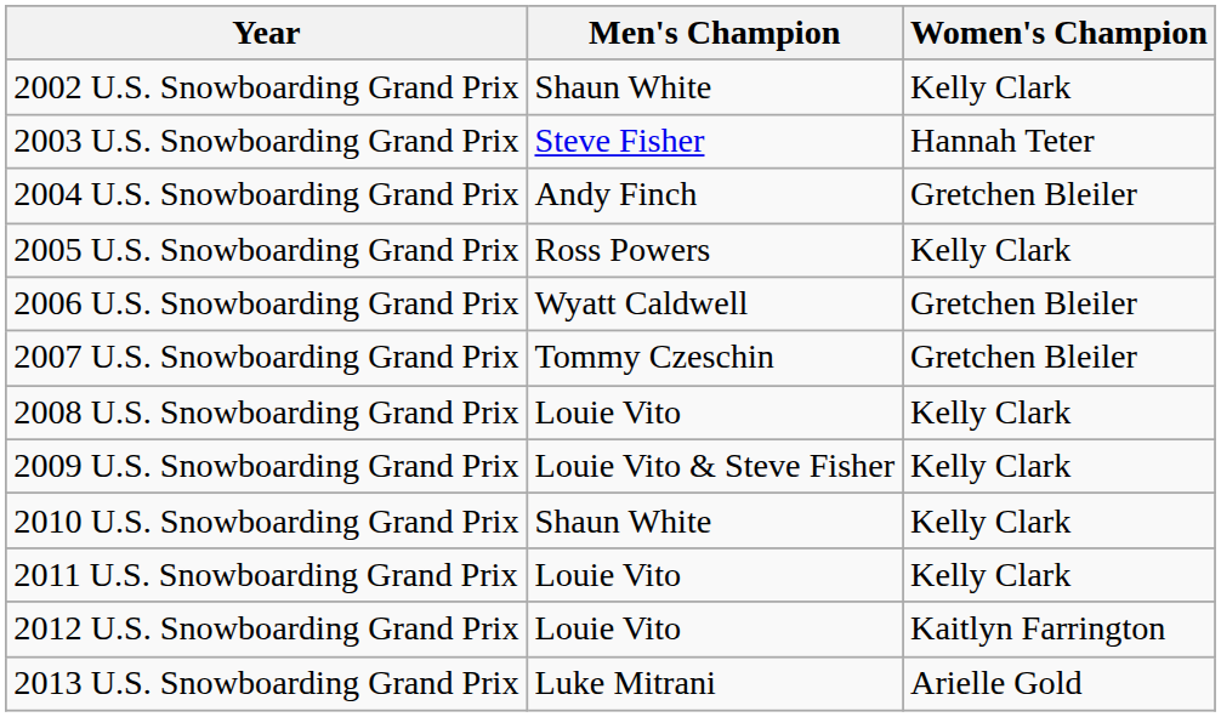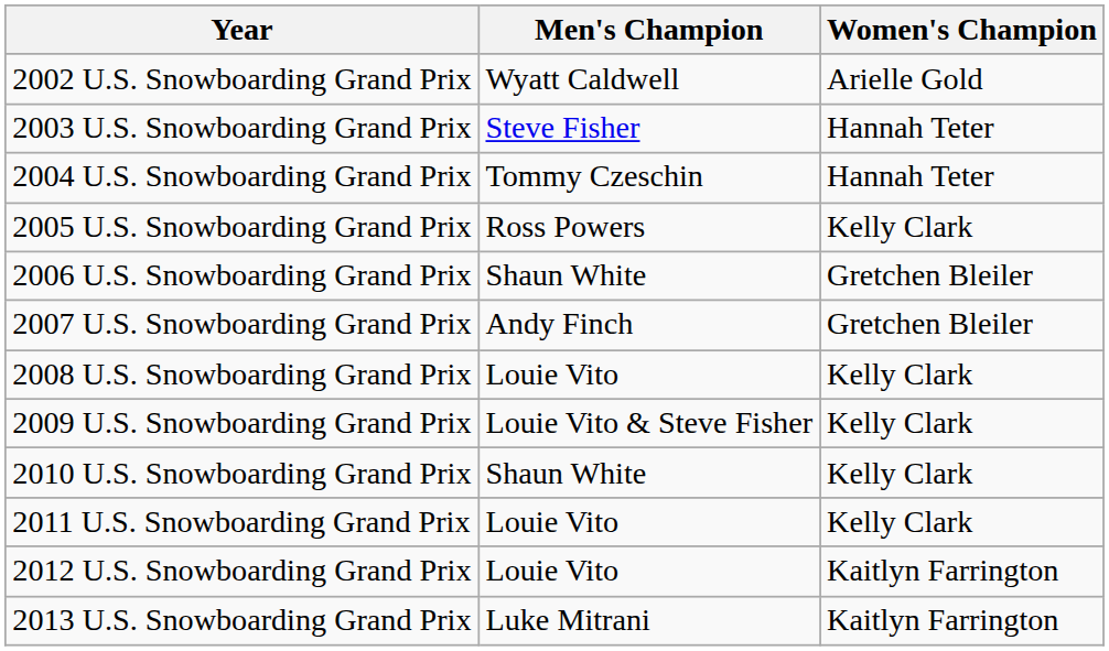2002 U.S. Snowboarding Grand Prix | Men's Champion: Shaun White -> Wyatt Caldwell
2002 U.S. Snowboarding Grand Prix | Women's Champion: Kelly Clark -> Arielle Gold
2004 U.S. Snowboarding Grand Prix | Men's Champion: Andy Finch -> Tommy Czeschin
2004 U.S. Snowboarding Grand Prix | Women's Champion: Gretchen Bleiler -> Hannah Teter
2006 U.S. Snowboarding Grand Prix | Men's Champion: Wyatt Caldwell -> Shaun White
2007 U.S. Snowboarding Grand Prix | Men's Champion: Tommy Czeschin -> Andy Finch
2013 U.S. Snowboarding Grand Prix | Women's Champion: Arielle Gold -> Kaitlyn Farrington
